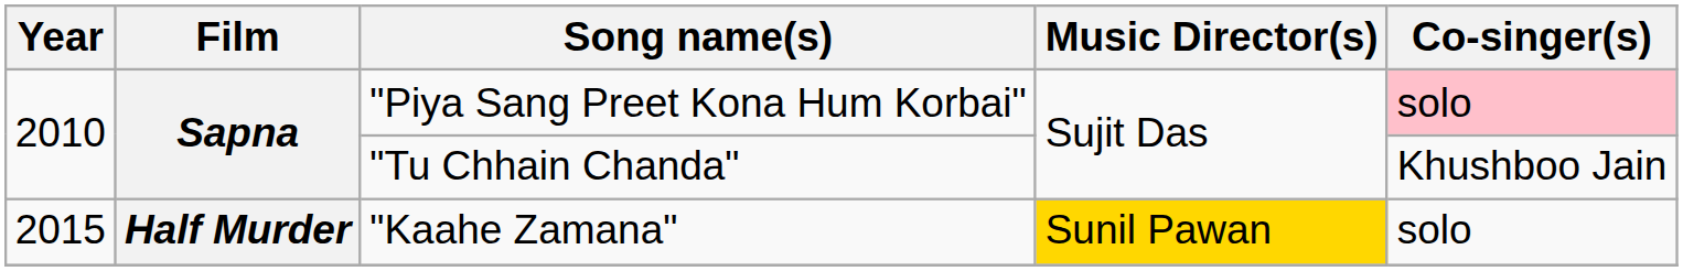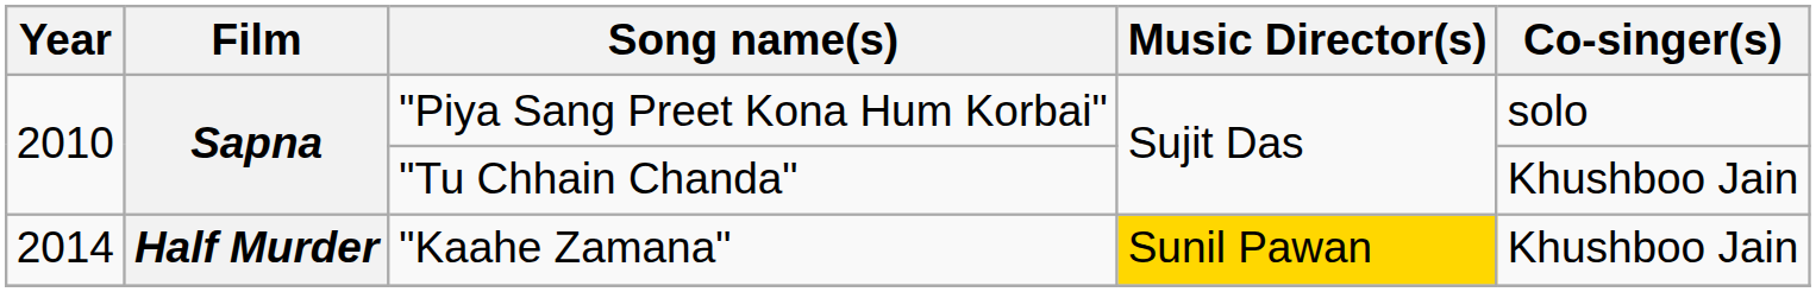"Piya Sang Preet Kona Hum Korbai" | Co-singer(s): pink background -> no background
"Kaahe Zamana" | Year: 2015 -> 2014
"Kaahe Zamana" | Co-singer(s): solo -> Khushboo Jain
